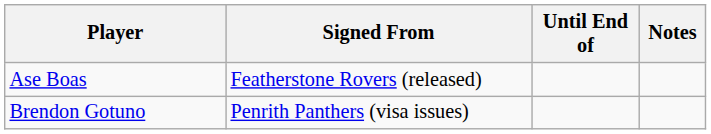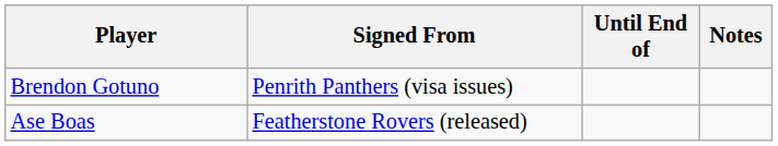rows swapped: Ase Boas <-> Brendon Gotuno
